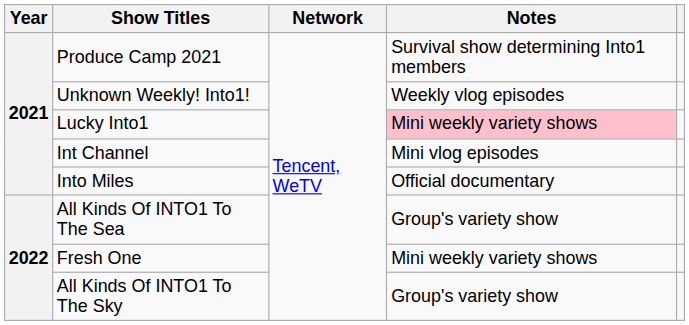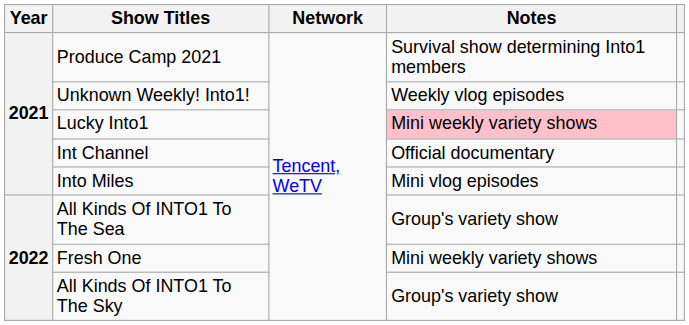Int Channel | Notes: Mini vlog episodes -> Official documentary
Into Miles | Notes: Official documentary -> Mini vlog episodes
